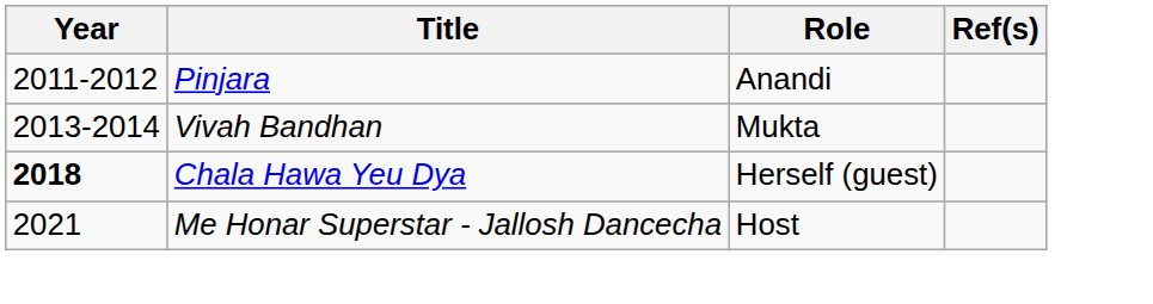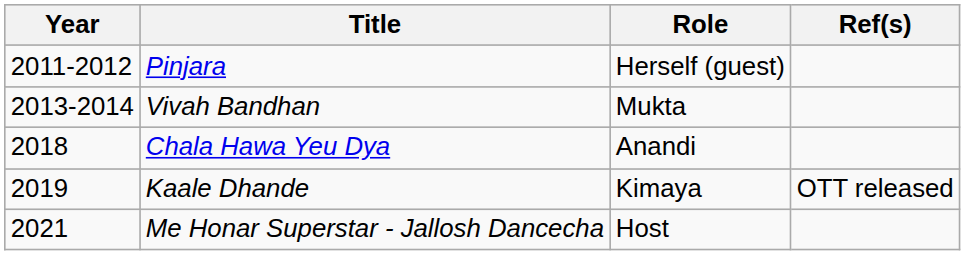Pinjara | Role: Anandi -> Herself (guest)
Chala Hawa Yeu Dya | Year: bold -> normal
Chala Hawa Yeu Dya | Role: Herself (guest) -> Anandi
+ row: 2019 | Kaale Dhande | Kimaya | OTT released
